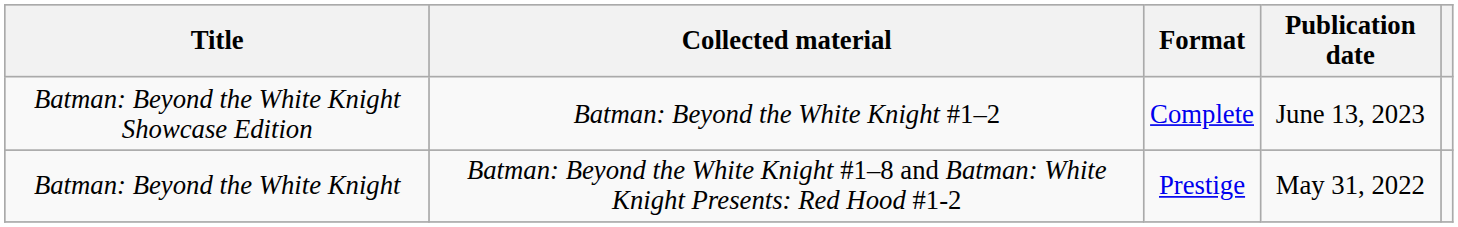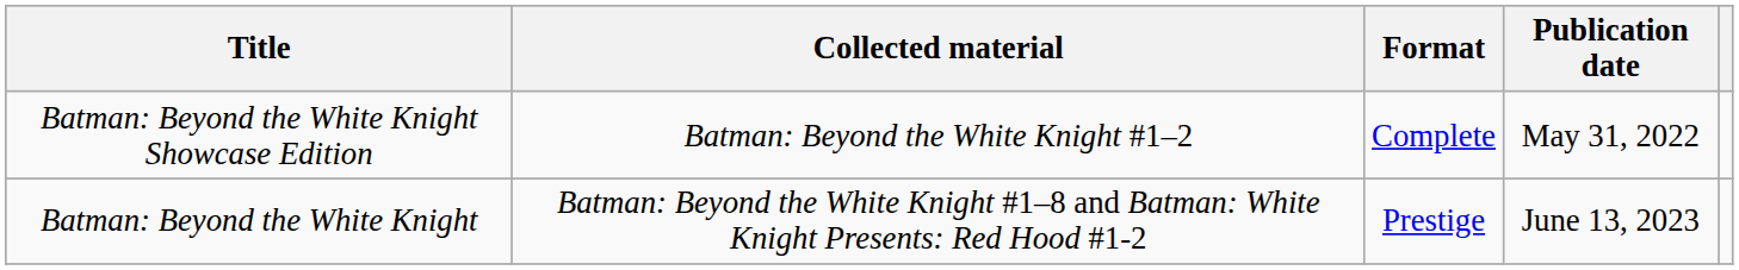Batman: Beyond the White Knight Showcase Edition | Publication date: June 13, 2023 -> May 31, 2022
Batman: Beyond the White Knight | Publication date: May 31, 2022 -> June 13, 2023
